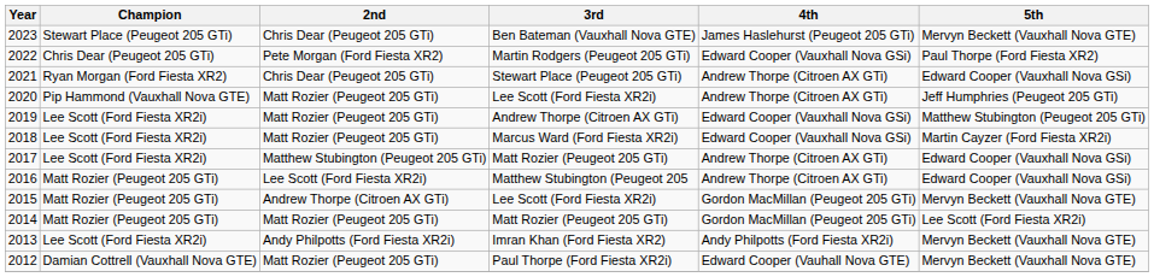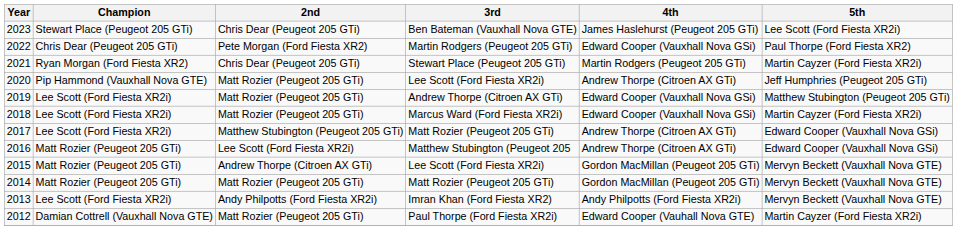2023 | 5th: Mervyn Beckett (Vauxhall Nova GTE) -> Lee Scott (Ford Fiesta XR2i)
2021 | 4th: Andrew Thorpe (Citroen AX GTi) -> Martin Rodgers (Peugeot 205 GTi)
2021 | 5th: Edward Cooper (Vauxhall Nova GSi) -> Martin Cayzer (Ford Fiesta XR2i)
2014 | 5th: Lee Scott (Ford Fiesta XR2i) -> Mervyn Beckett (Vauxhall Nova GTE)
2012 | 5th: Mervyn Beckett (Vauxhall Nova GTE) -> Martin Cayzer (Ford Fiesta XR2i)
